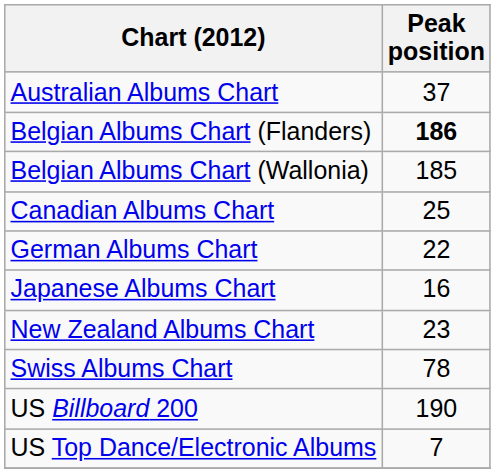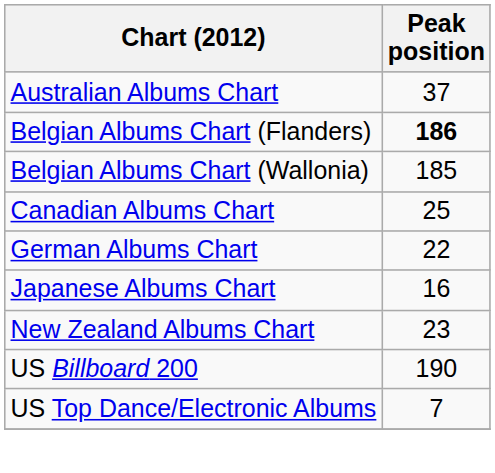- row: Swiss Albums Chart | 78
